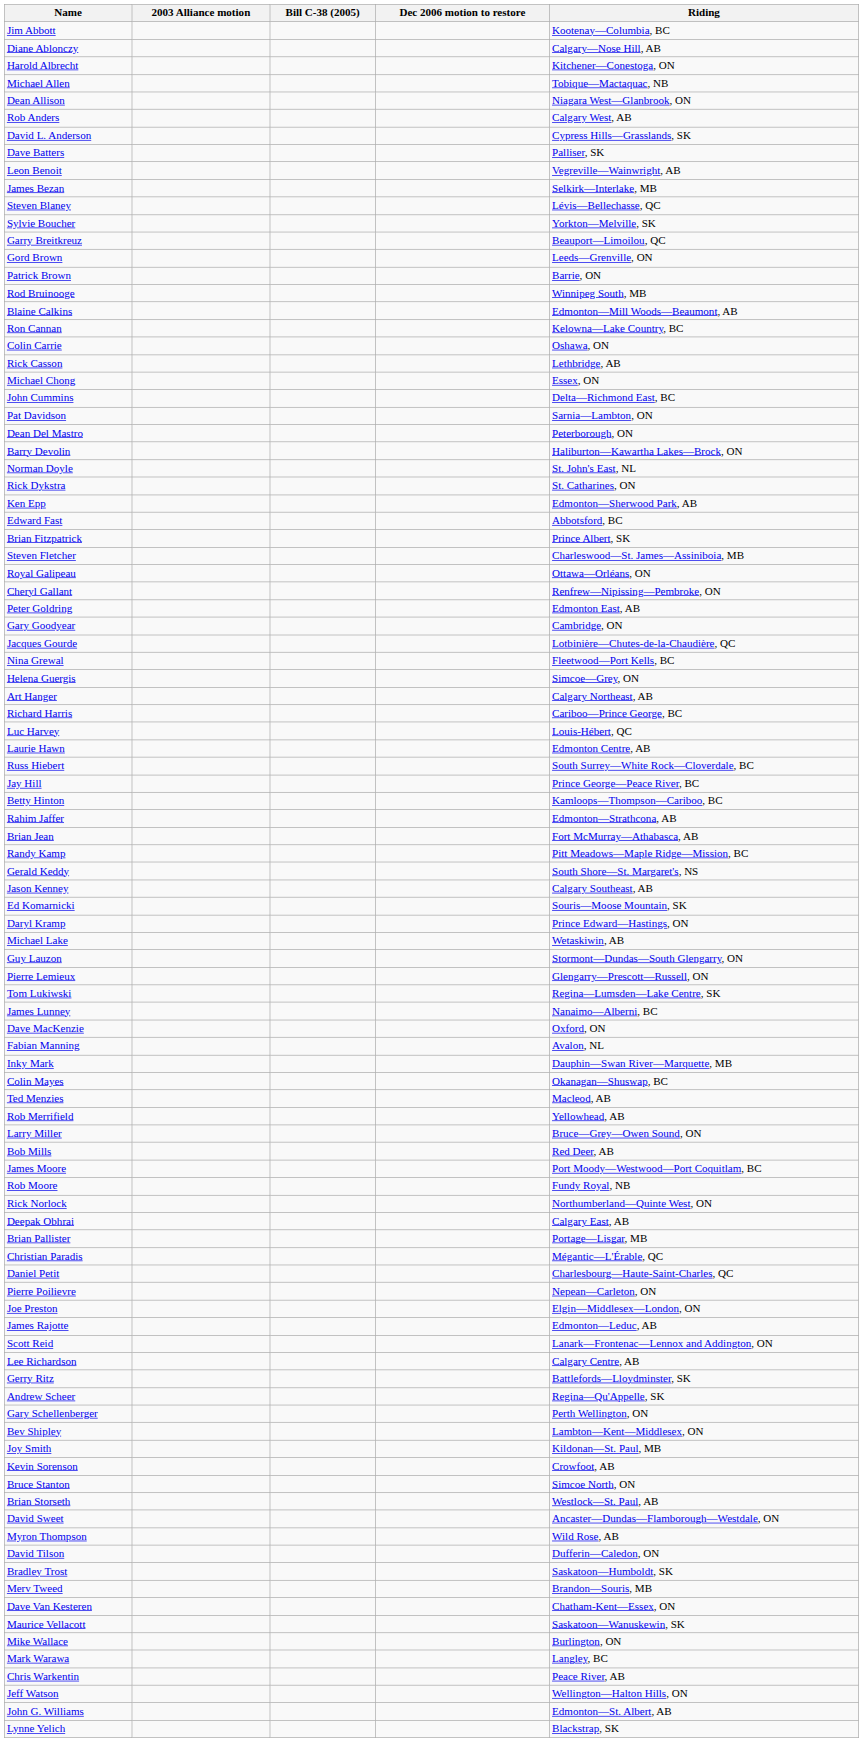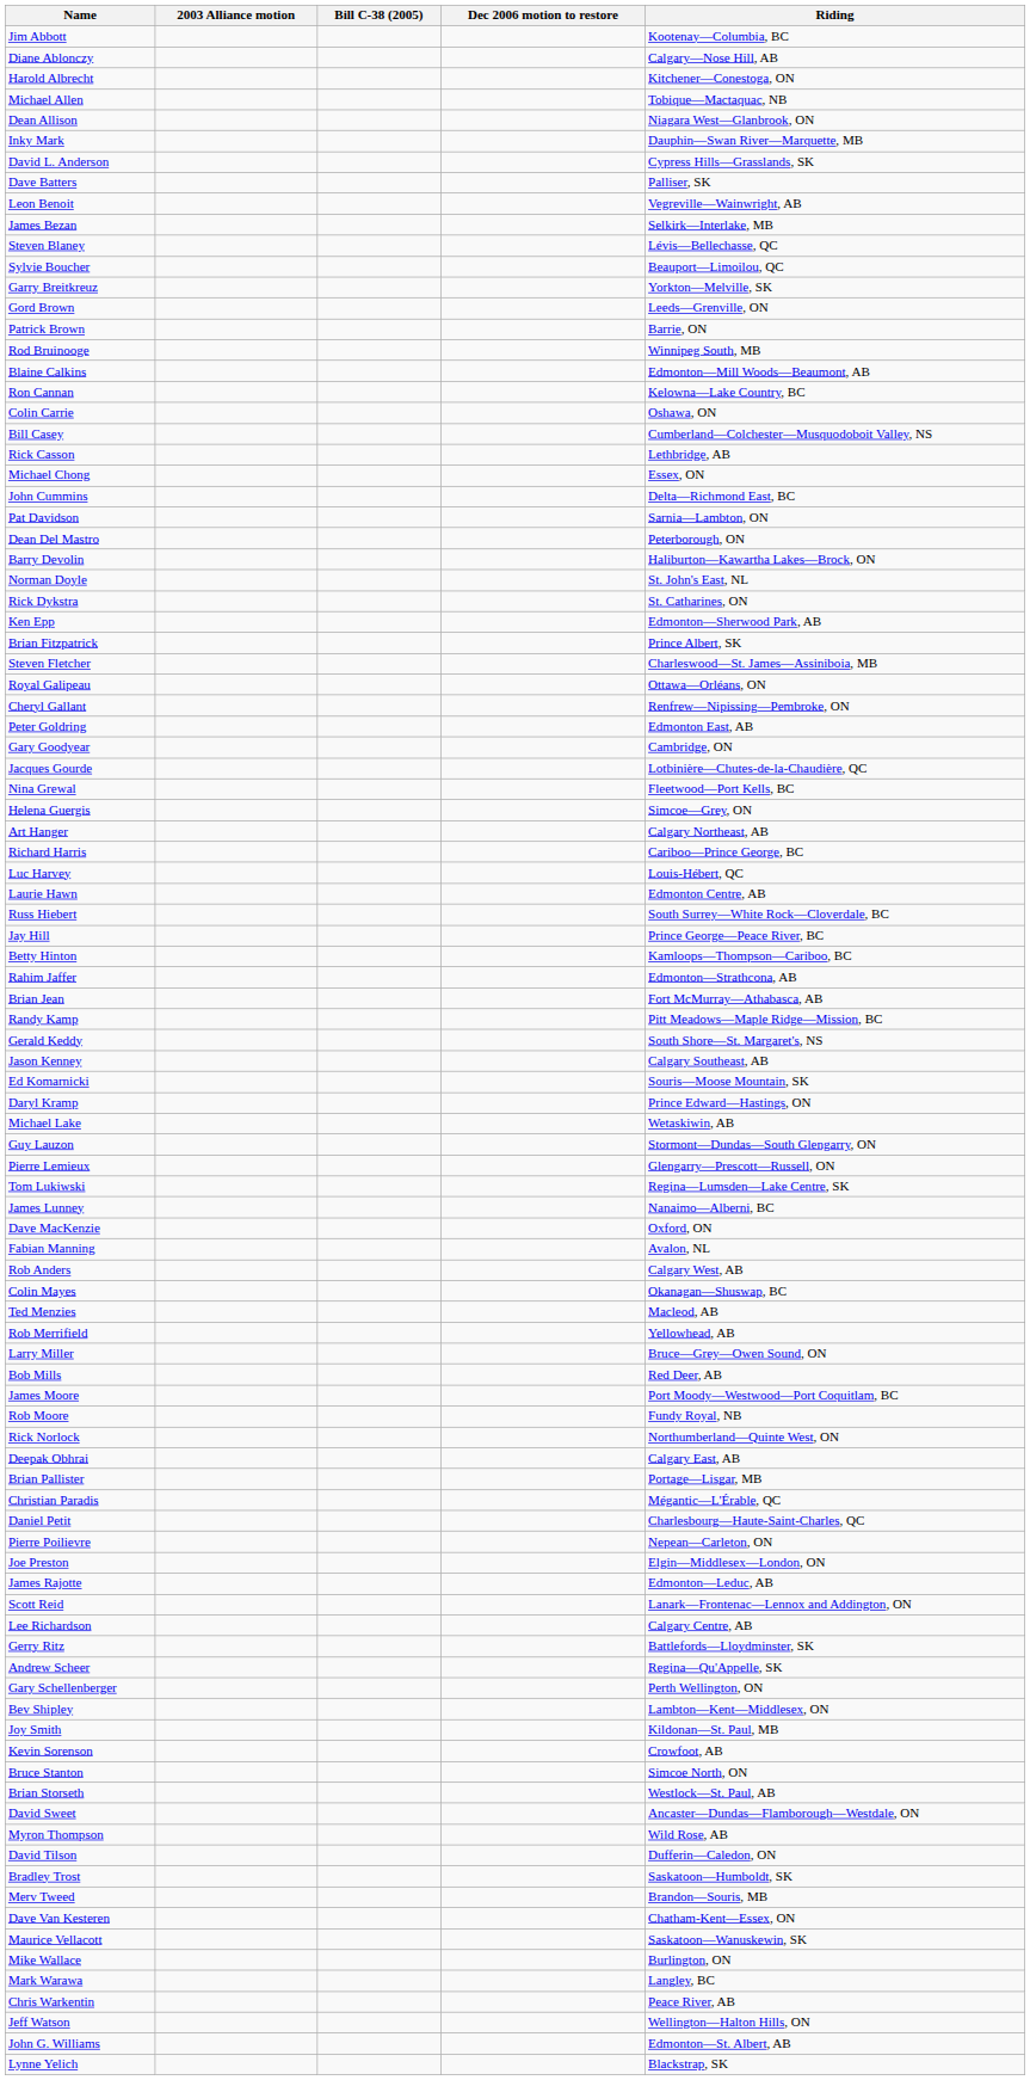rows swapped: Rob Anders <-> Inky Mark
Sylvie Boucher | Riding: Yorkton—Melville, SK -> Beauport—Limoilou, QC
Garry Breitkreuz | Riding: Beauport—Limoilou, QC -> Yorkton—Melville, SK
+ row: Bill Casey | Cumberland—Colchester—Musquodoboit Valley, NS
- row: Edward Fast | Abbotsford, BC
